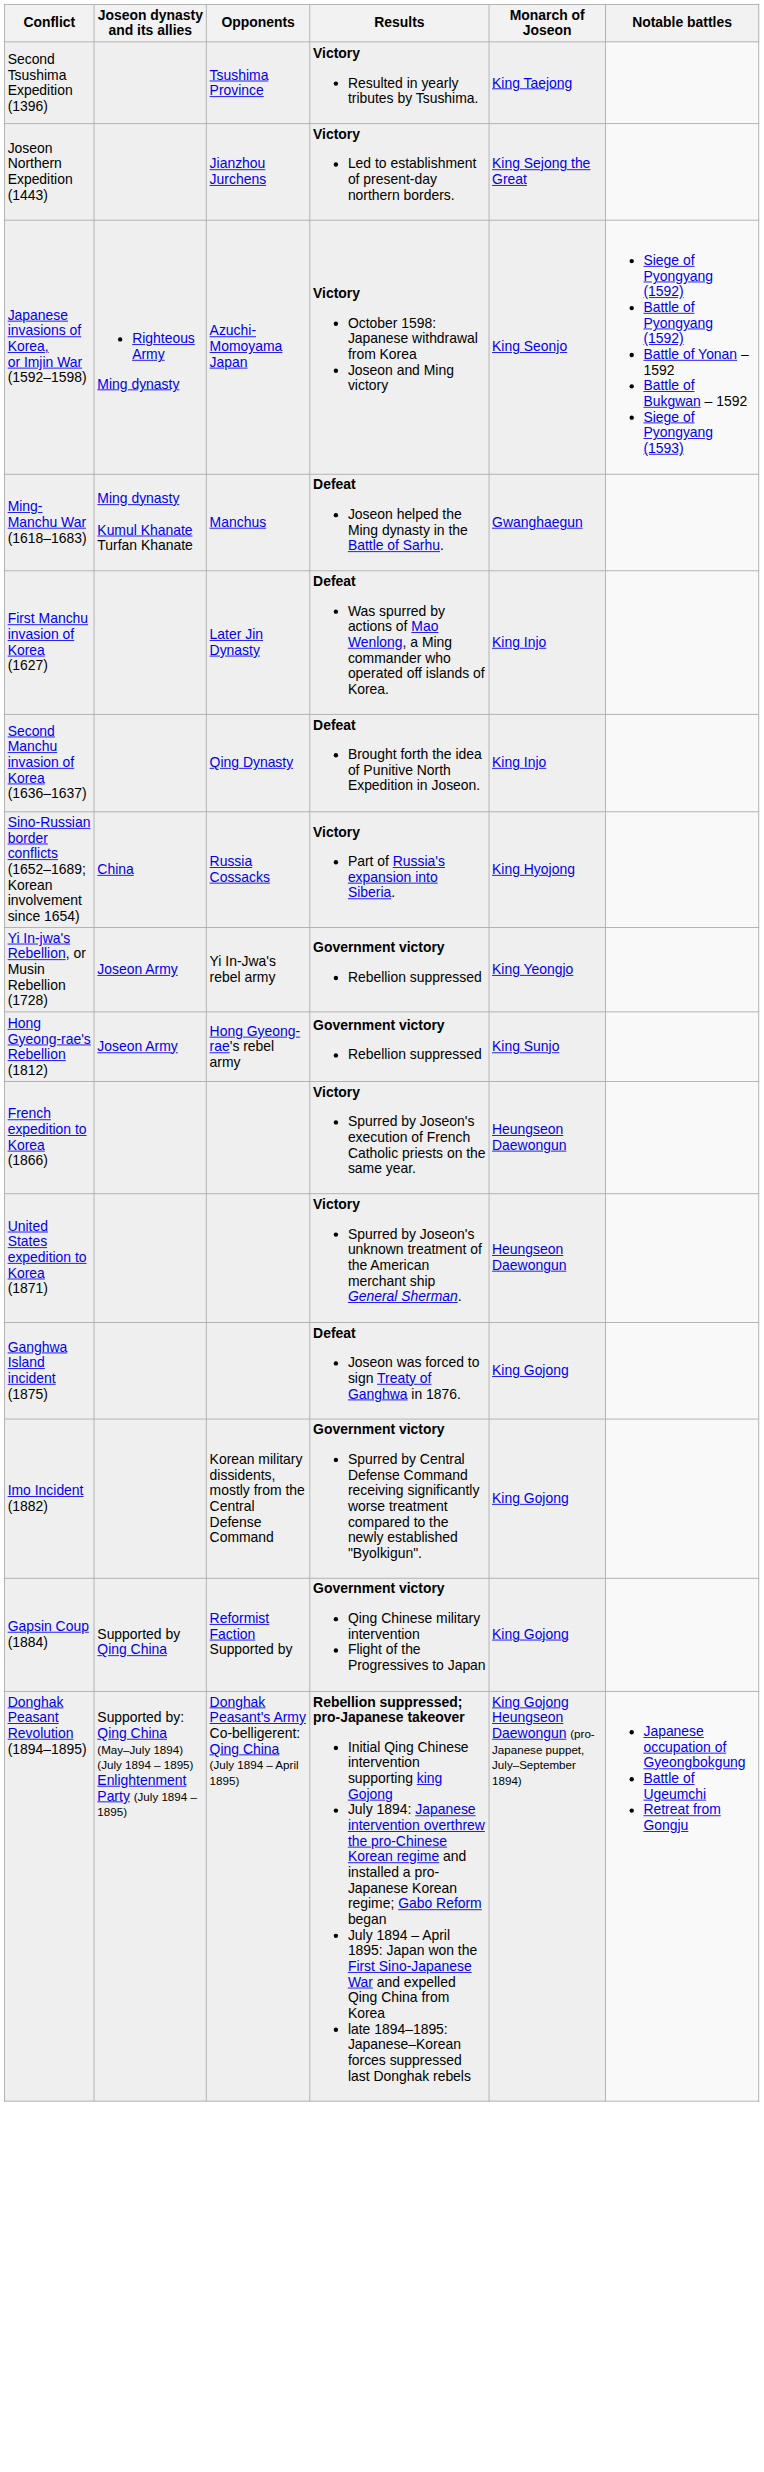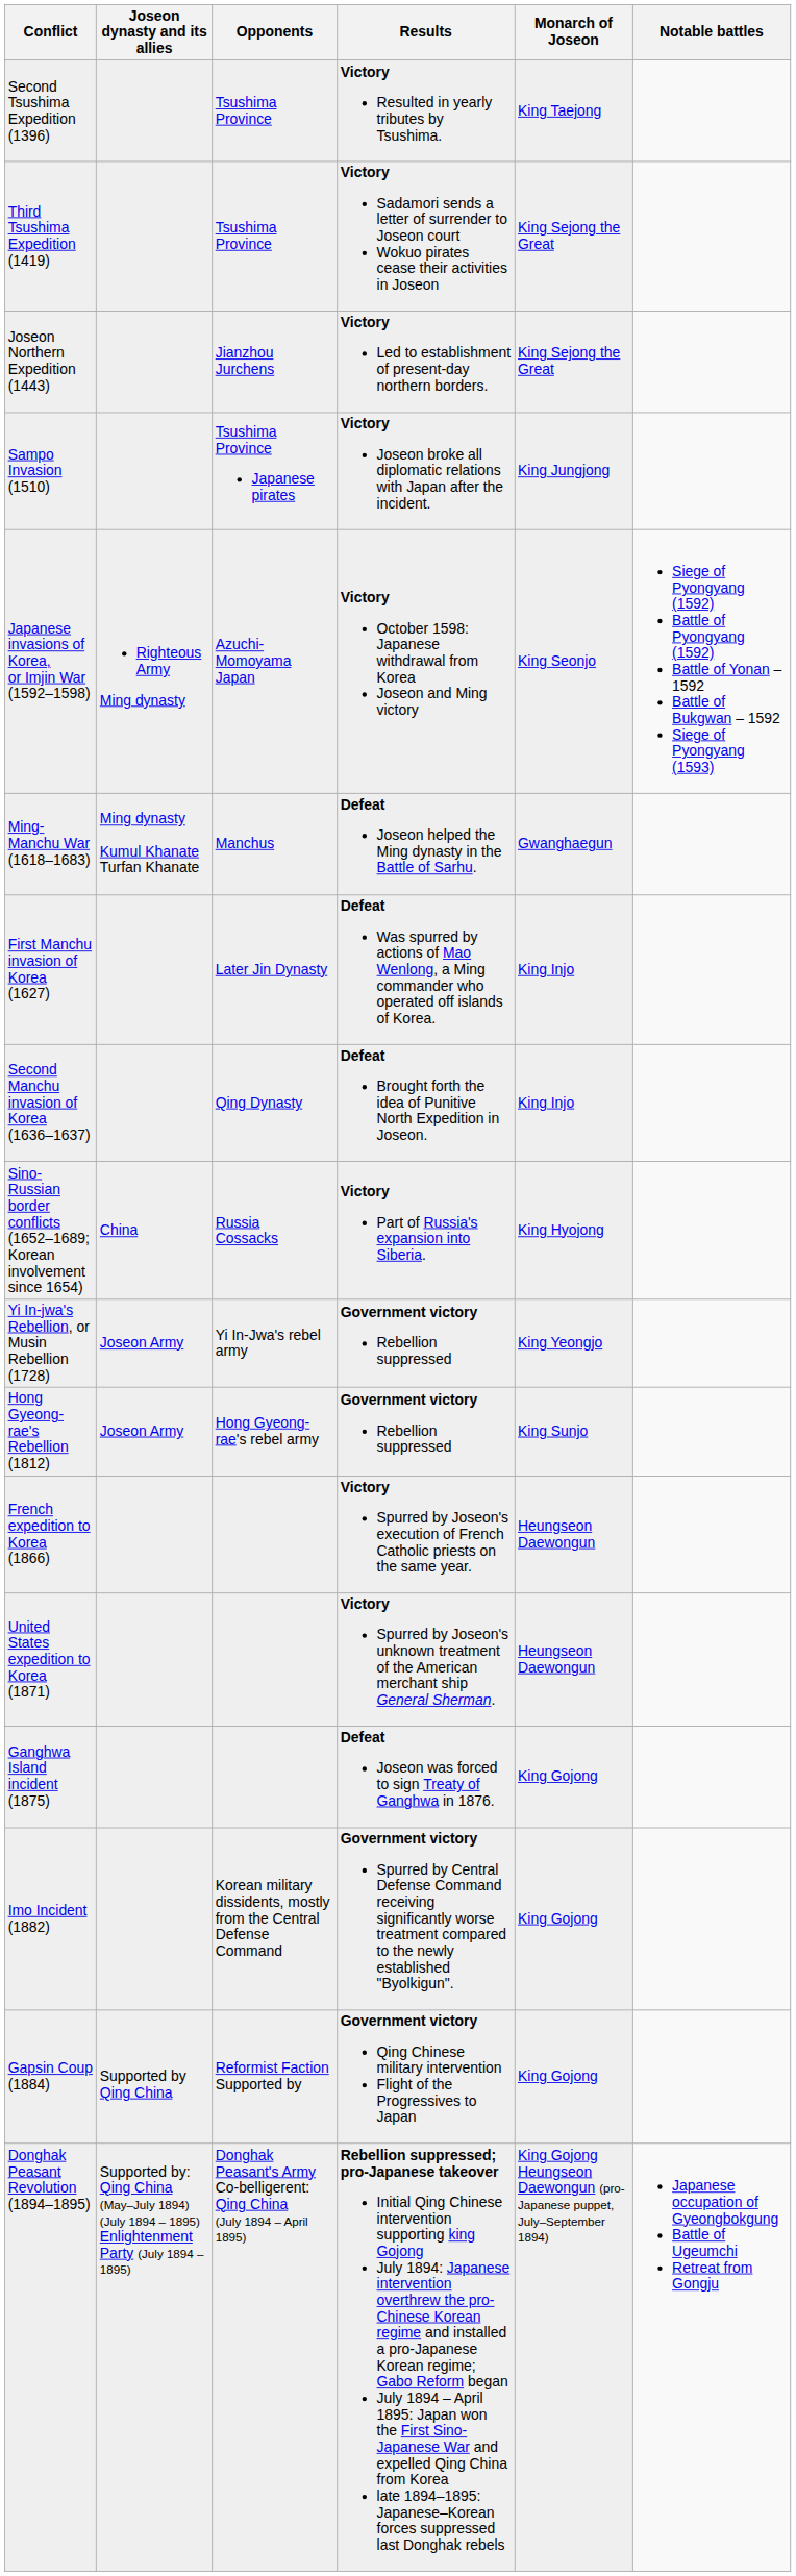+ row: Third Tsushima Expedition (1419) | Tsushima Province | Victory Sadamori sends a letter of surrender to Joseon court Wokuo pirates cease their activities in Joseon | King Sejong the Great
+ row: Sampo Invasion (1510) | Tsushima Province Japanese pirates | Victory Joseon broke all diplomatic relations with Japan after the incident. | King Jungjong
